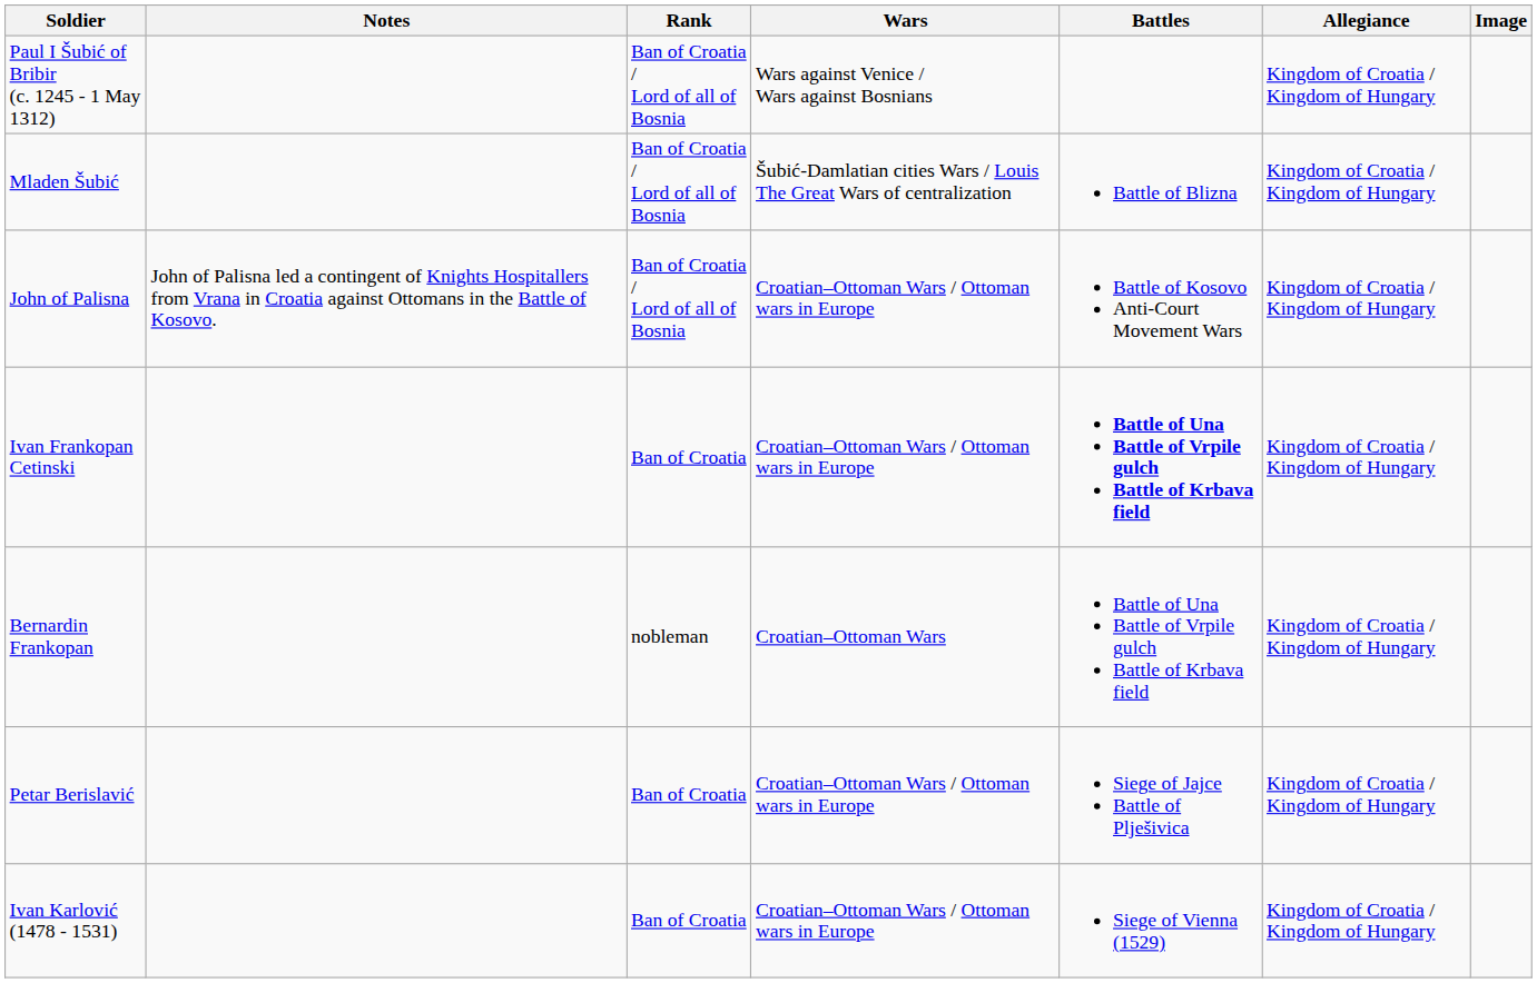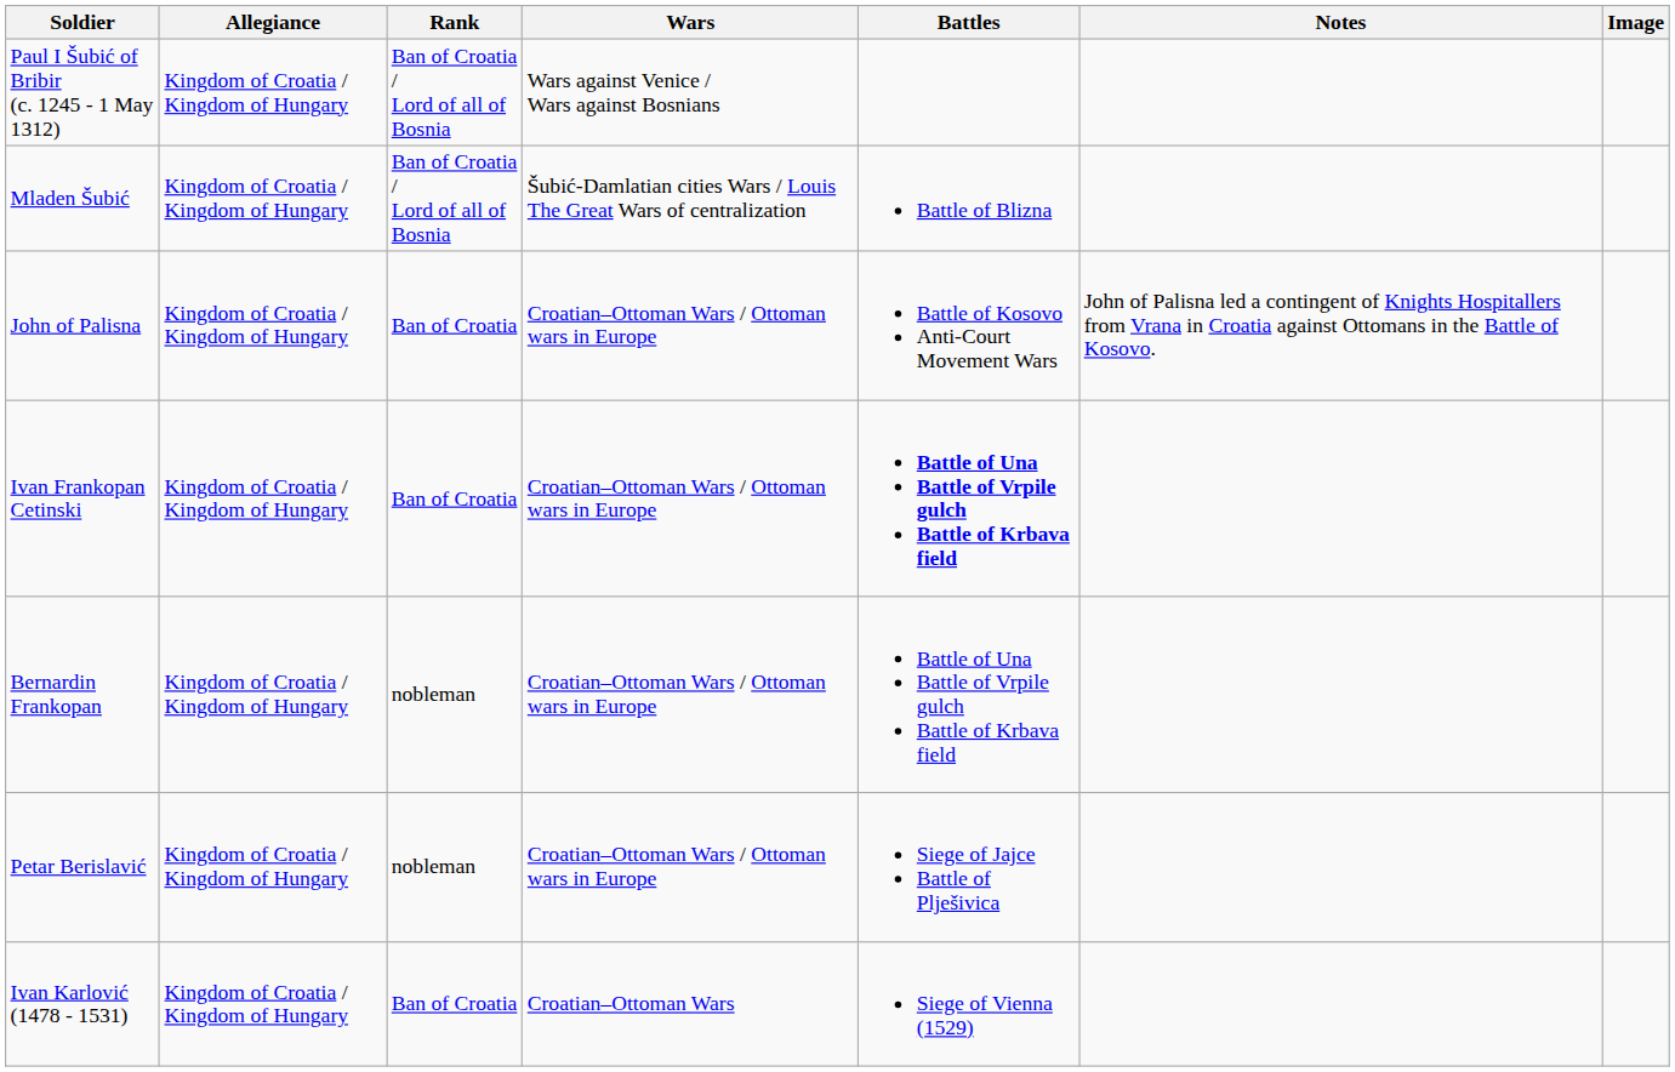columns swapped: Allegiance <-> Notes
John of Palisna | Rank: Ban of Croatia / Lord of all of Bosnia -> Ban of Croatia
Bernardin Frankopan | Wars: Croatian–Ottoman Wars -> Croatian–Ottoman Wars / Ottoman wars in Europe
Petar Berislavić | Rank: Ban of Croatia -> nobleman
Ivan Karlović (1478 - 1531) | Wars: Croatian–Ottoman Wars / Ottoman wars in Europe -> Croatian–Ottoman Wars
